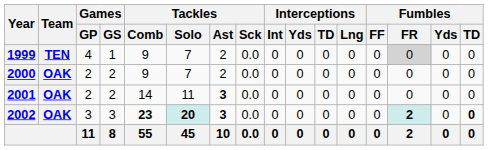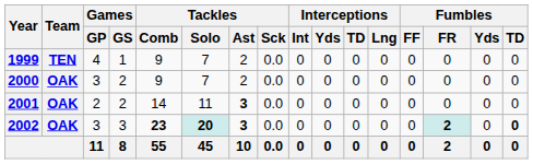1999 | Fumbles / FR: lightgrey background -> no background
2000 | Games / GP: 2 -> 3
